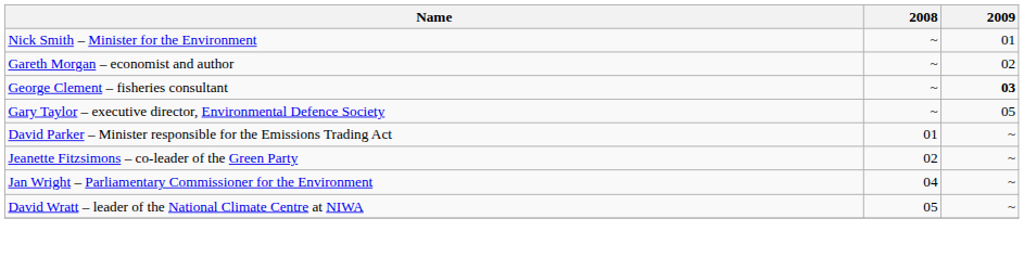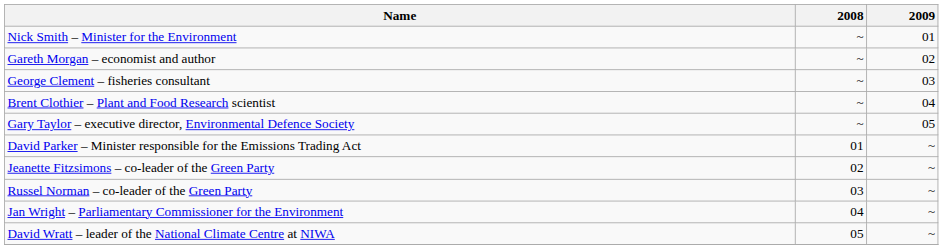George Clement – fisheries consultant | 2009: bold -> normal
+ row: Brent Clothier – Plant and Food Research scientist | ~ | 04
+ row: Russel Norman – co-leader of the Green Party | 03 | ~
